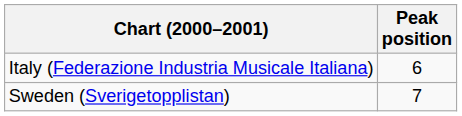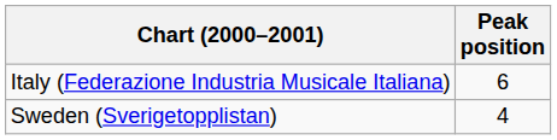Sweden (Sverigetopplistan) | Peak position: 7 -> 4
